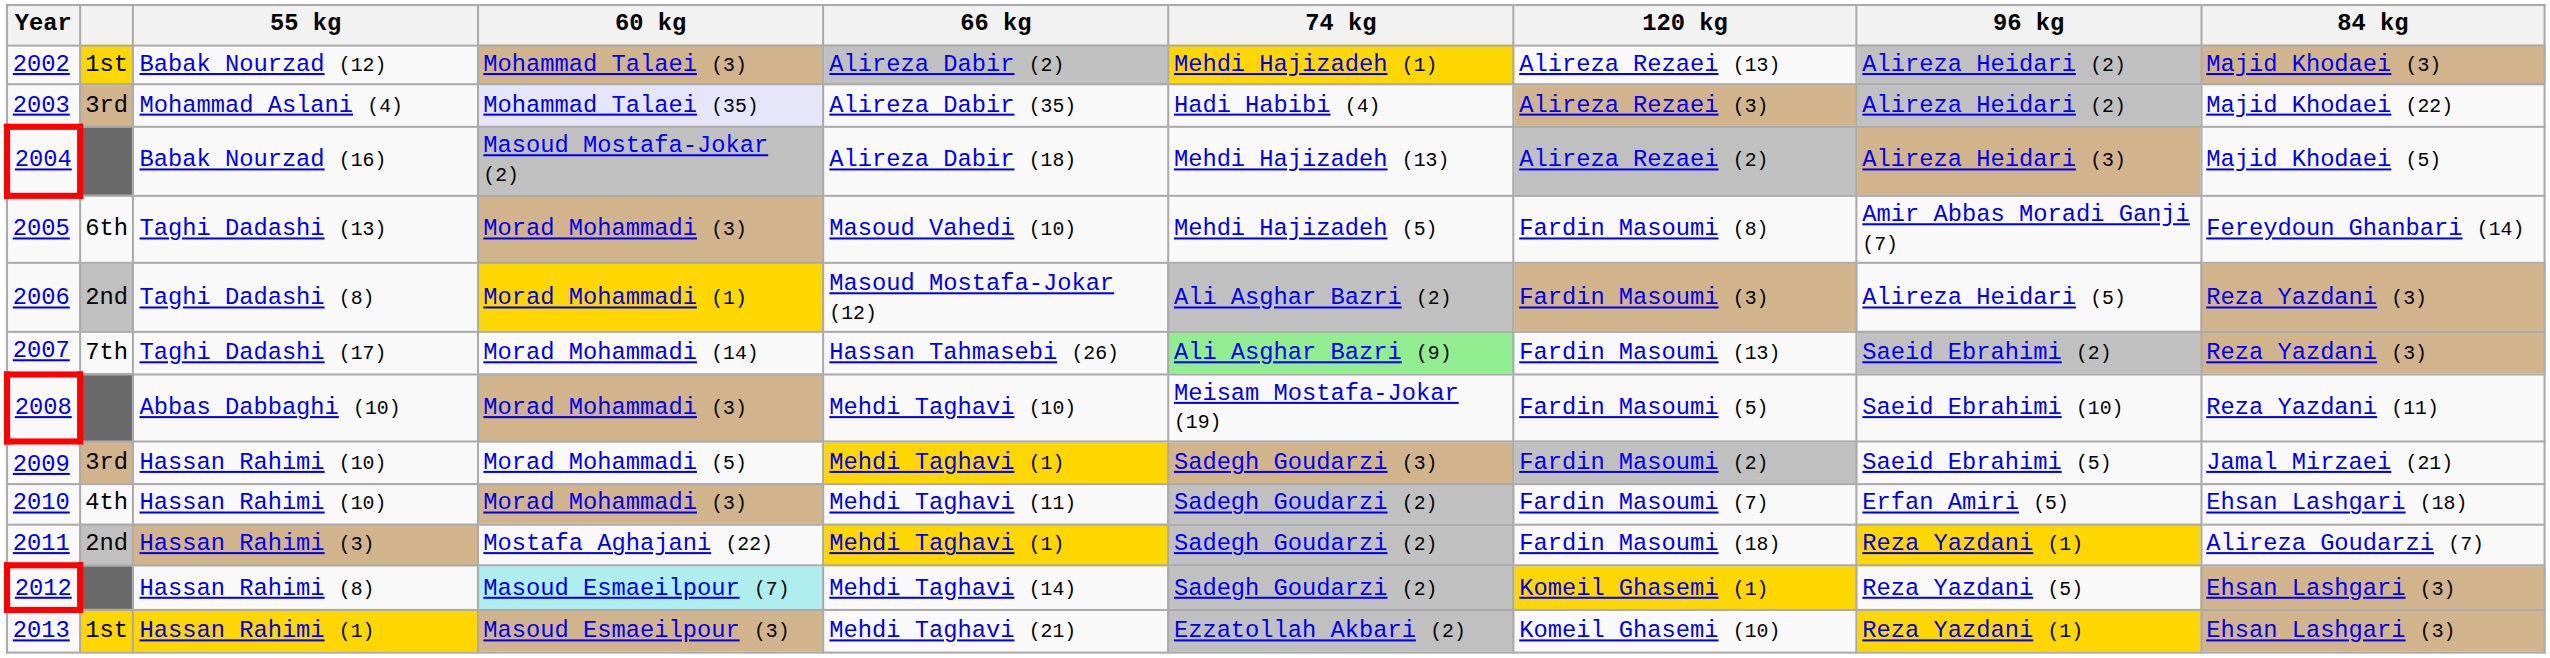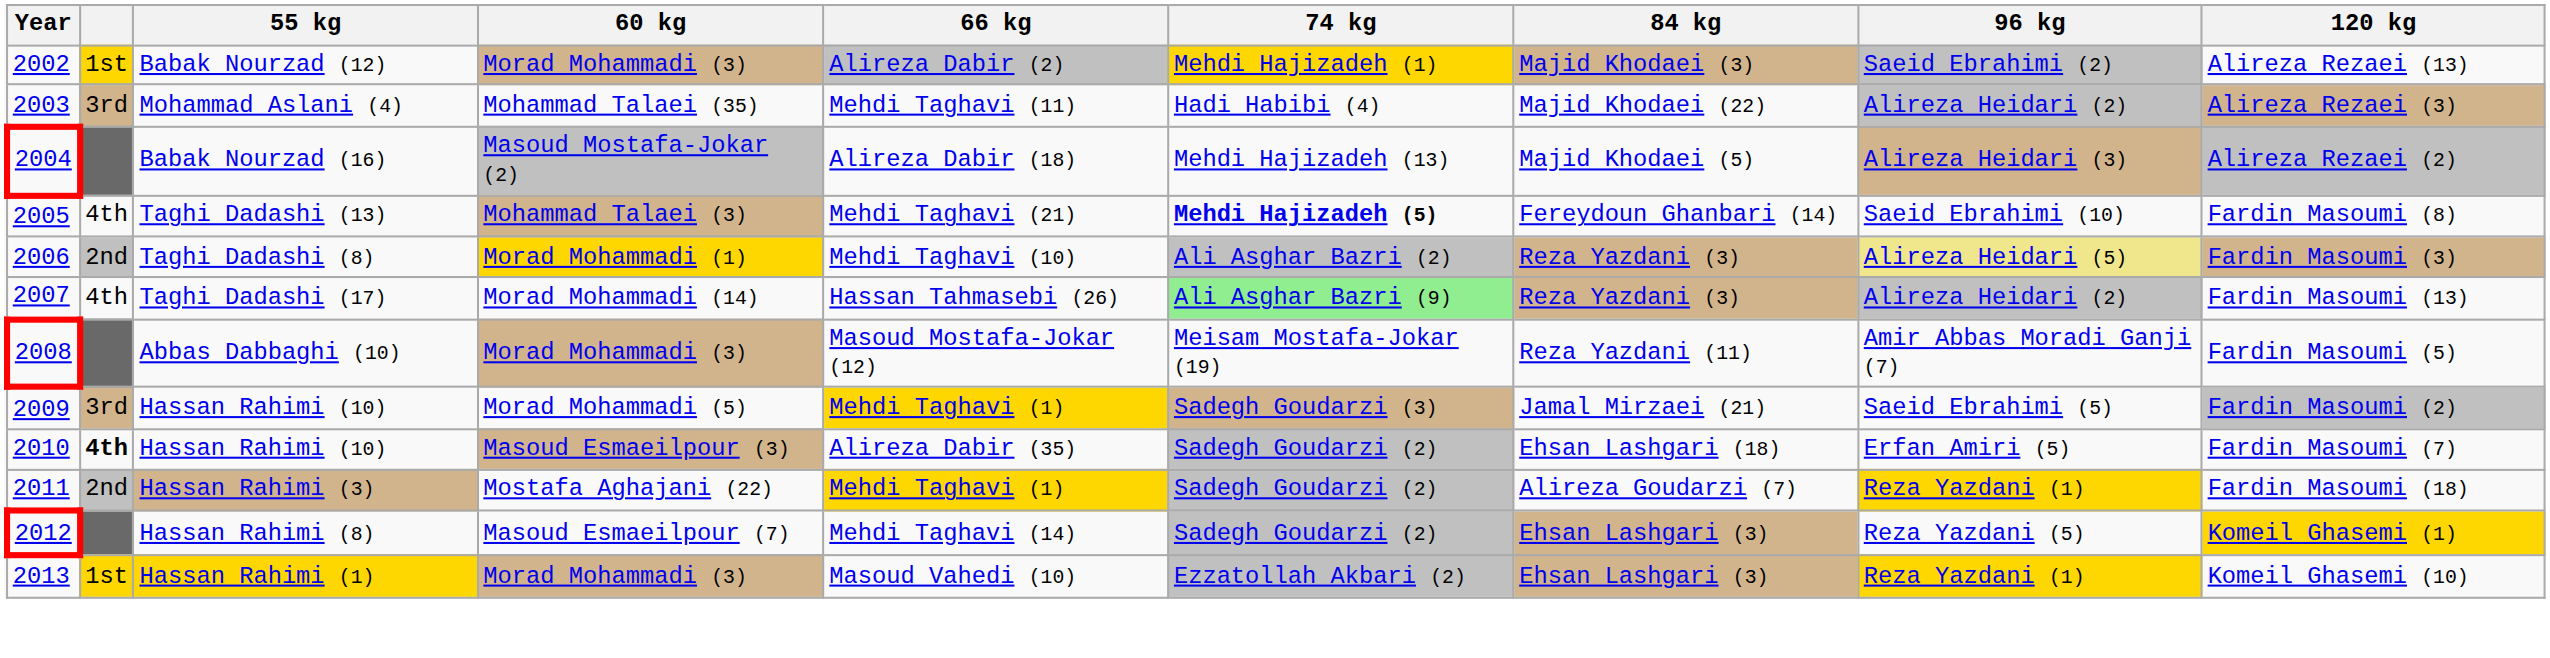columns swapped: 84 kg <-> 120 kg
Babak Nourzad (12) | 60 kg: Mohammad Talaei (3) -> Morad Mohammadi (3)
Babak Nourzad (12) | 96 kg: Alireza Heidari (2) -> Saeid Ebrahimi (2)
Mohammad Aslani (4) | 60 kg: lavender background -> no background
Mohammad Aslani (4) | 66 kg: Alireza Dabir (35) -> Mehdi Taghavi (11)
Taghi Dadashi (13) | column 2: 6th -> 4th
Taghi Dadashi (13) | 60 kg: Morad Mohammadi (3) -> Mohammad Talaei (3)
Taghi Dadashi (13) | 66 kg: Masoud Vahedi (10) -> Mehdi Taghavi (21)
Taghi Dadashi (13) | 74 kg: normal -> bold
Taghi Dadashi (13) | 96 kg: Amir Abbas Moradi Ganji (7) -> Saeid Ebrahimi (10)
Taghi Dadashi (8) | 66 kg: Masoud Mostafa-Jokar (12) -> Mehdi Taghavi (10)
Taghi Dadashi (8) | 96 kg: no background -> khaki background
Taghi Dadashi (17) | column 2: 7th -> 4th
Taghi Dadashi (17) | 96 kg: Saeid Ebrahimi (2) -> Alireza Heidari (2)
Abbas Dabbaghi (10) | 66 kg: Mehdi Taghavi (10) -> Masoud Mostafa-Jokar (12)
Abbas Dabbaghi (10) | 96 kg: Saeid Ebrahimi (10) -> Amir Abbas Moradi Ganji (7)
2010 / Hassan Rahimi (10) | column 2: normal -> bold
2010 / Hassan Rahimi (10) | 60 kg: Morad Mohammadi (3) -> Masoud Esmaeilpour (3)
2010 / Hassan Rahimi (10) | 66 kg: Mehdi Taghavi (11) -> Alireza Dabir (35)
Hassan Rahimi (8) | 60 kg: paleturquoise background -> no background
Hassan Rahimi (1) | 60 kg: Masoud Esmaeilpour (3) -> Morad Mohammadi (3)
Hassan Rahimi (1) | 66 kg: Mehdi Taghavi (21) -> Masoud Vahedi (10)
